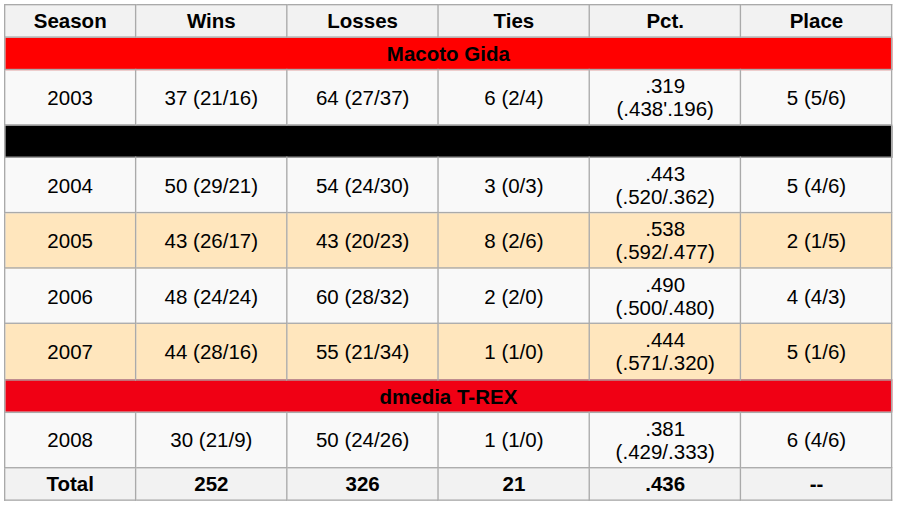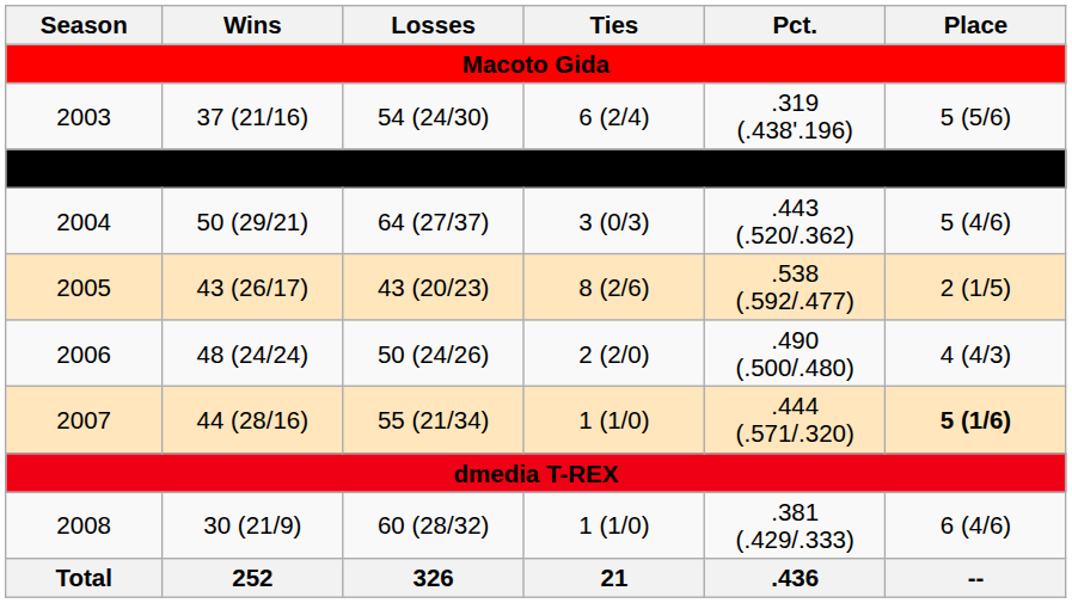2003 | Losses: 64 (27/37) -> 54 (24/30)
2004 | Losses: 54 (24/30) -> 64 (27/37)
2006 | Losses: 60 (28/32) -> 50 (24/26)
2007 | Place: normal -> bold
2008 | Losses: 50 (24/26) -> 60 (28/32)
